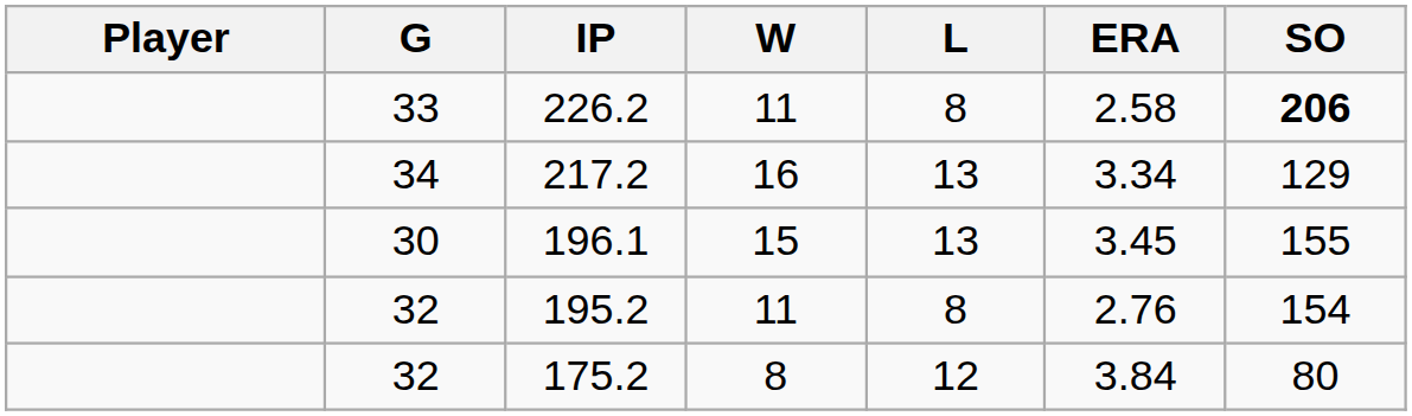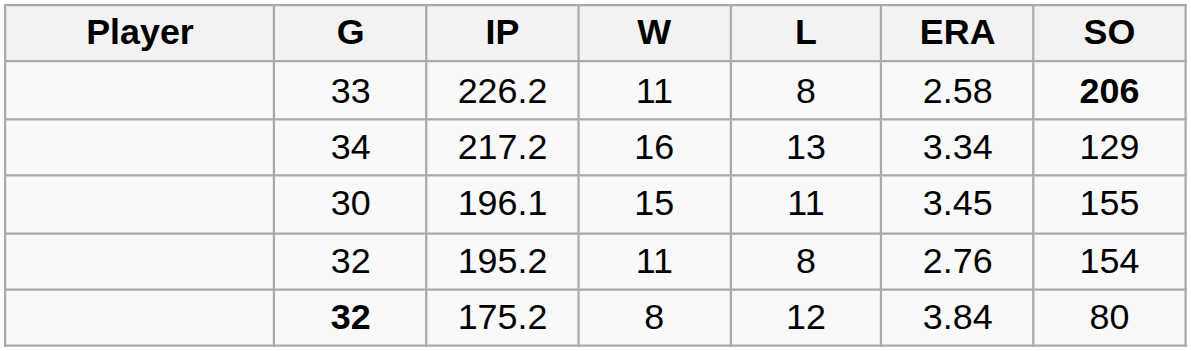196.1 | L: 13 -> 11
175.2 | G: normal -> bold
